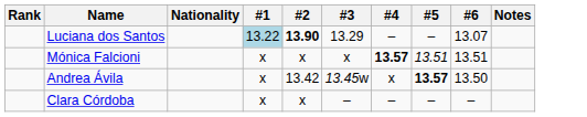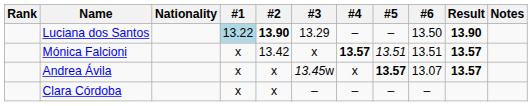+ column: Result | 13.90 | 13.57 | 13.57
Luciana dos Santos | #6: 13.07 -> 13.50
Mónica Falcioni | #2: x -> 13.42
Andrea Ávila | #2: 13.42 -> x
Andrea Ávila | #6: 13.50 -> 13.07
